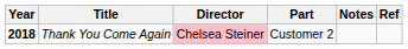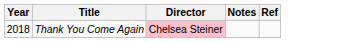- column: Part | Customer 2
Thank You Come Again | Year: bold -> normal
